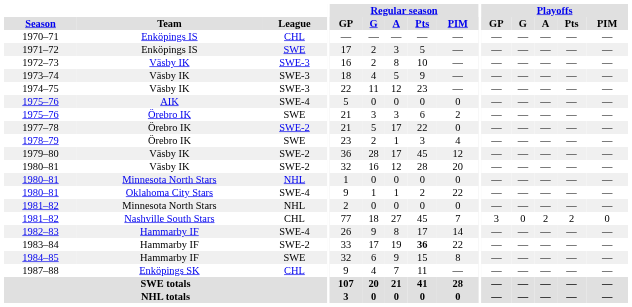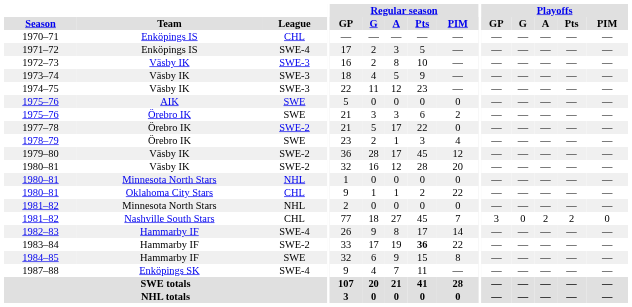1971–72 | League: SWE -> SWE-4
1975–76 / AIK | League: SWE-4 -> SWE
1980–81 / Oklahoma City Stars | League: SWE-4 -> CHL
1987–88 | League: CHL -> SWE-4
